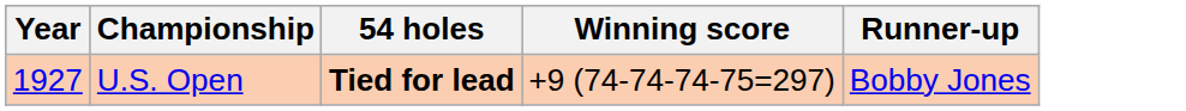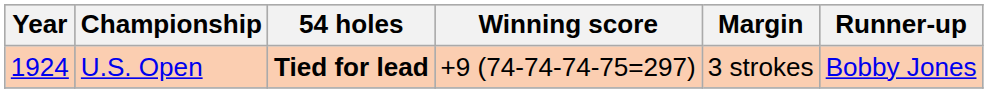+ column: Margin | 3 strokes
U.S. Open | Year: 1927 -> 1924
